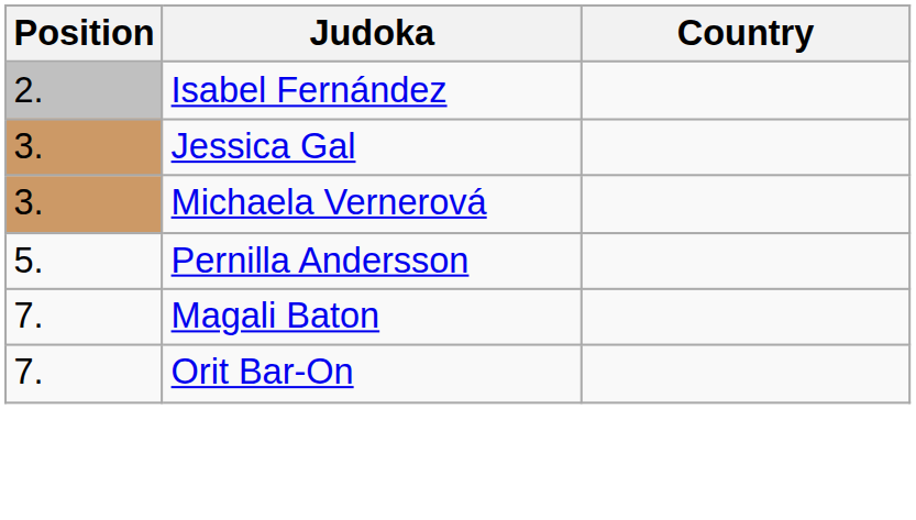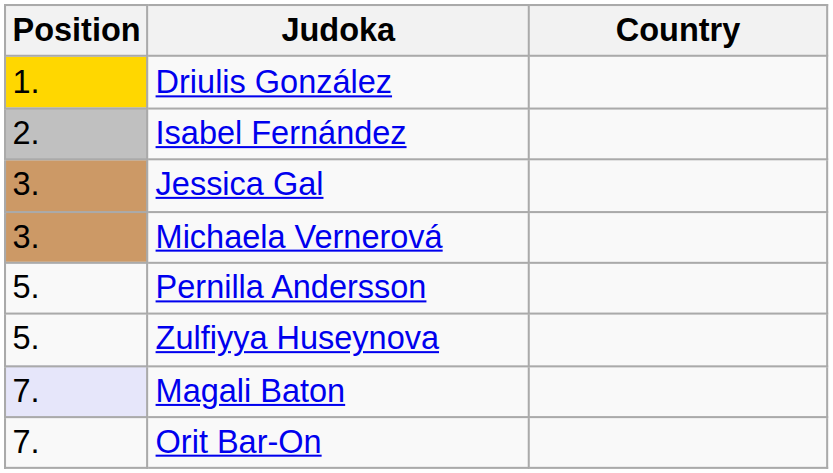+ row: 1. | Driulis González
+ row: 5. | Zulfiyya Huseynova
Magali Baton | Position: no background -> lavender background
